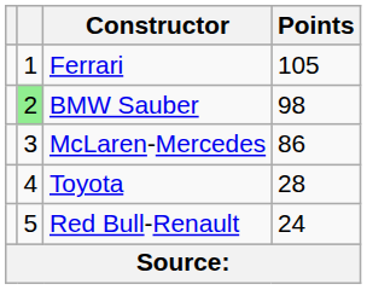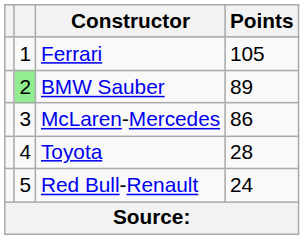BMW Sauber | Points: 98 -> 89
